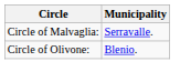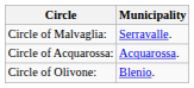+ row: Circle of Acquarossa: | Acquarossa.
